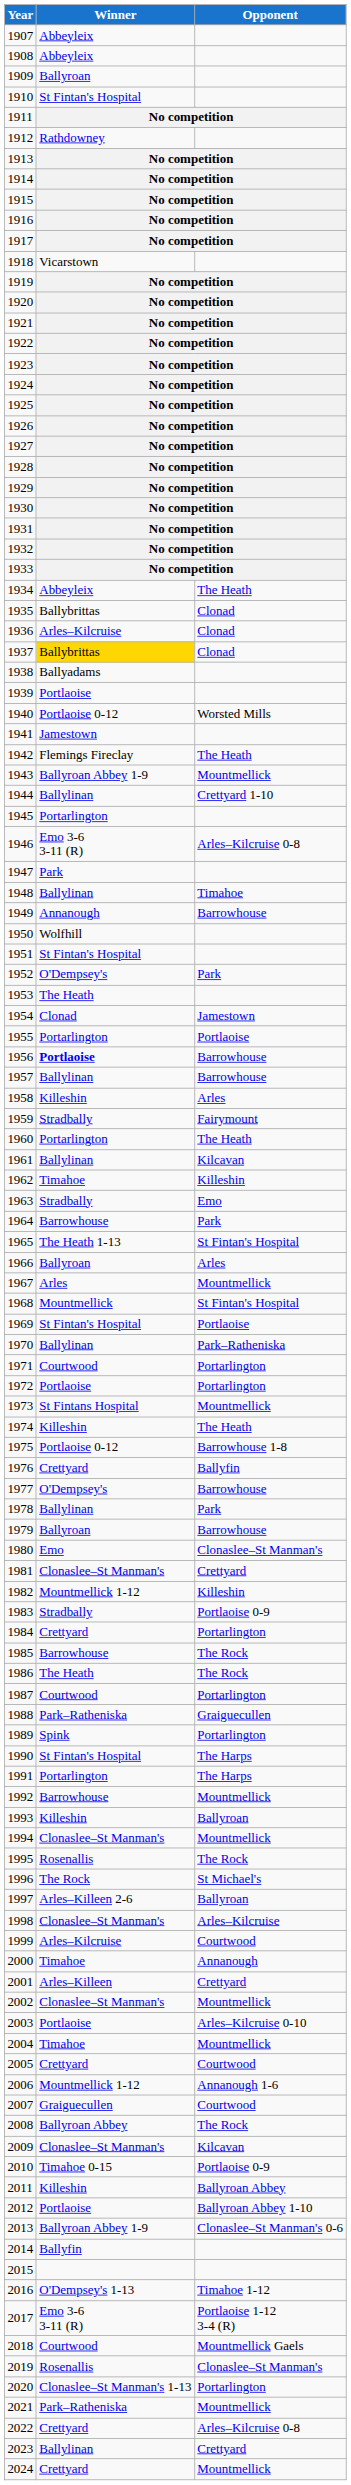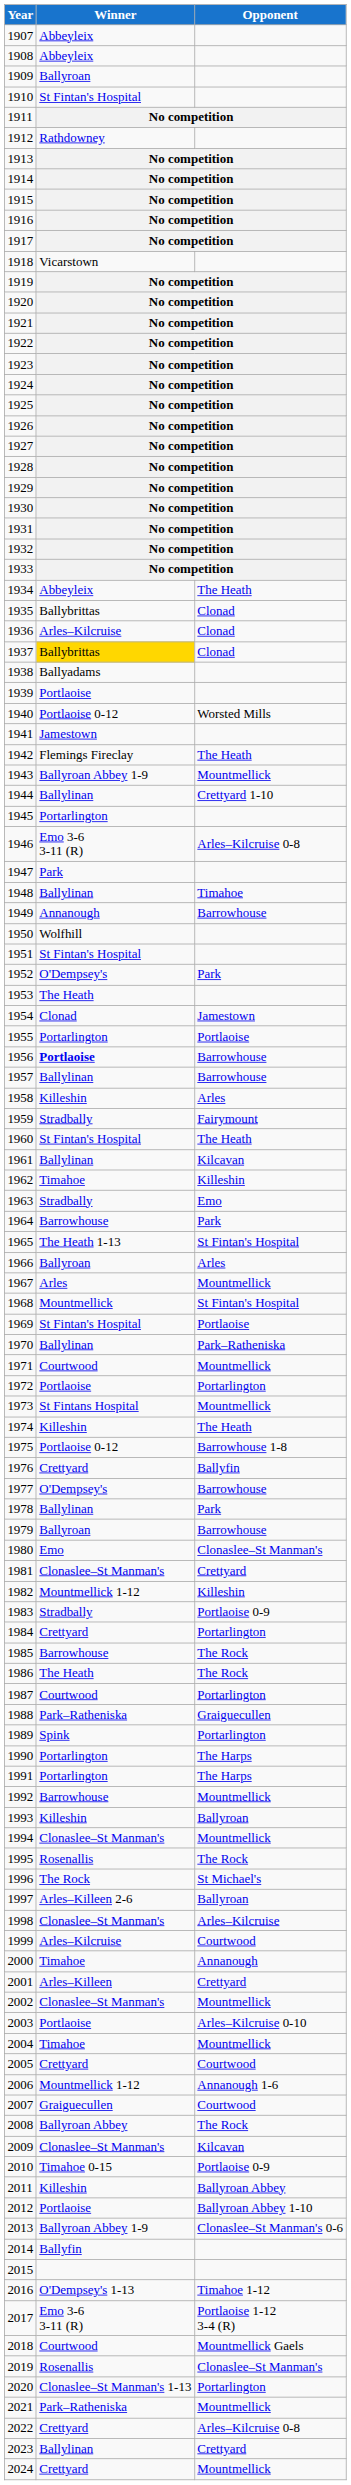1960 | Winner: Portarlington -> St Fintan's Hospital
1971 | Opponent: Portarlington -> Mountmellick
1990 | Winner: St Fintan's Hospital -> Portarlington
